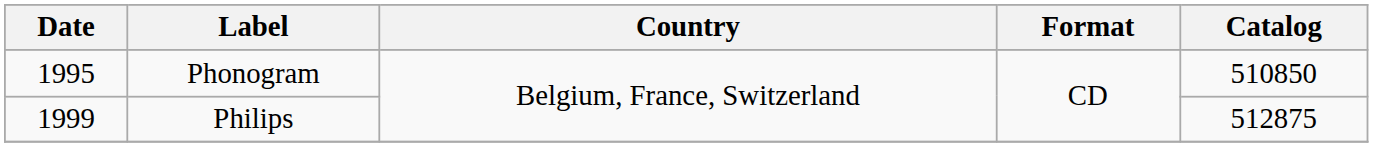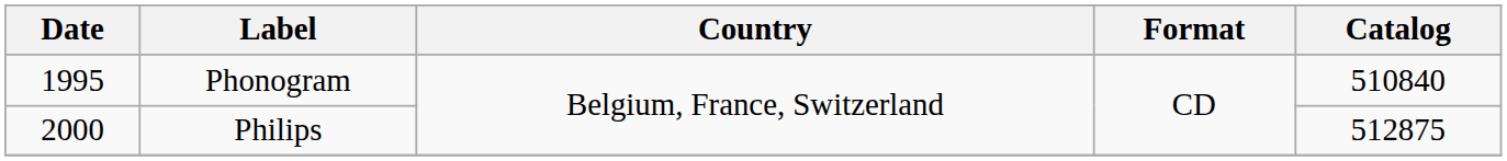Phonogram | Catalog: 510850 -> 510840
Philips | Date: 1999 -> 2000
